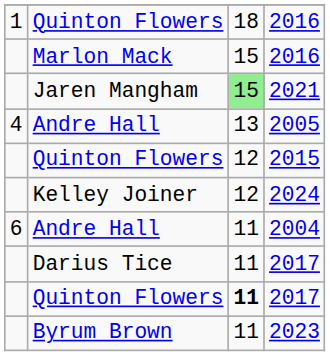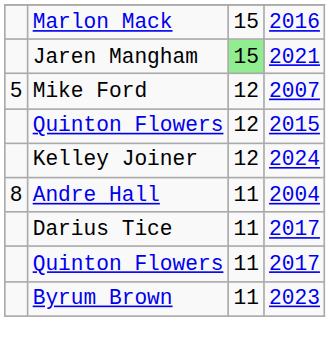- row: 1 | Quinton Flowers | 18 | 2016
- row: 4 | Andre Hall | 13 | 2005
+ row: 5 | Mike Ford | 12 | 2007
2004 | column 1: 6 -> 8
Quinton Flowers / 2017 | column 3: bold -> normal
